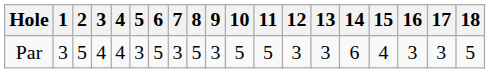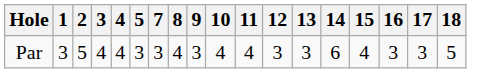- column: 6 | 5
Par | 8: 5 -> 4
Par | 10: 5 -> 4
Par | 11: 5 -> 4
